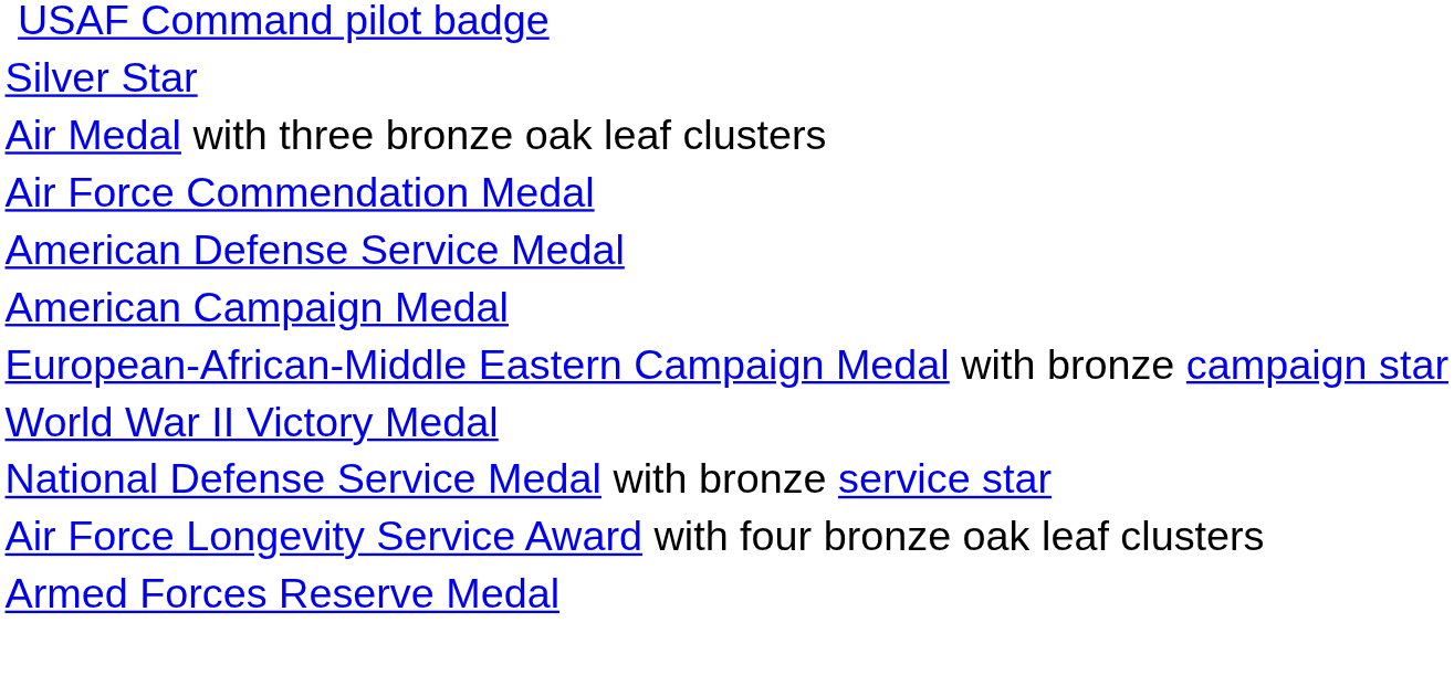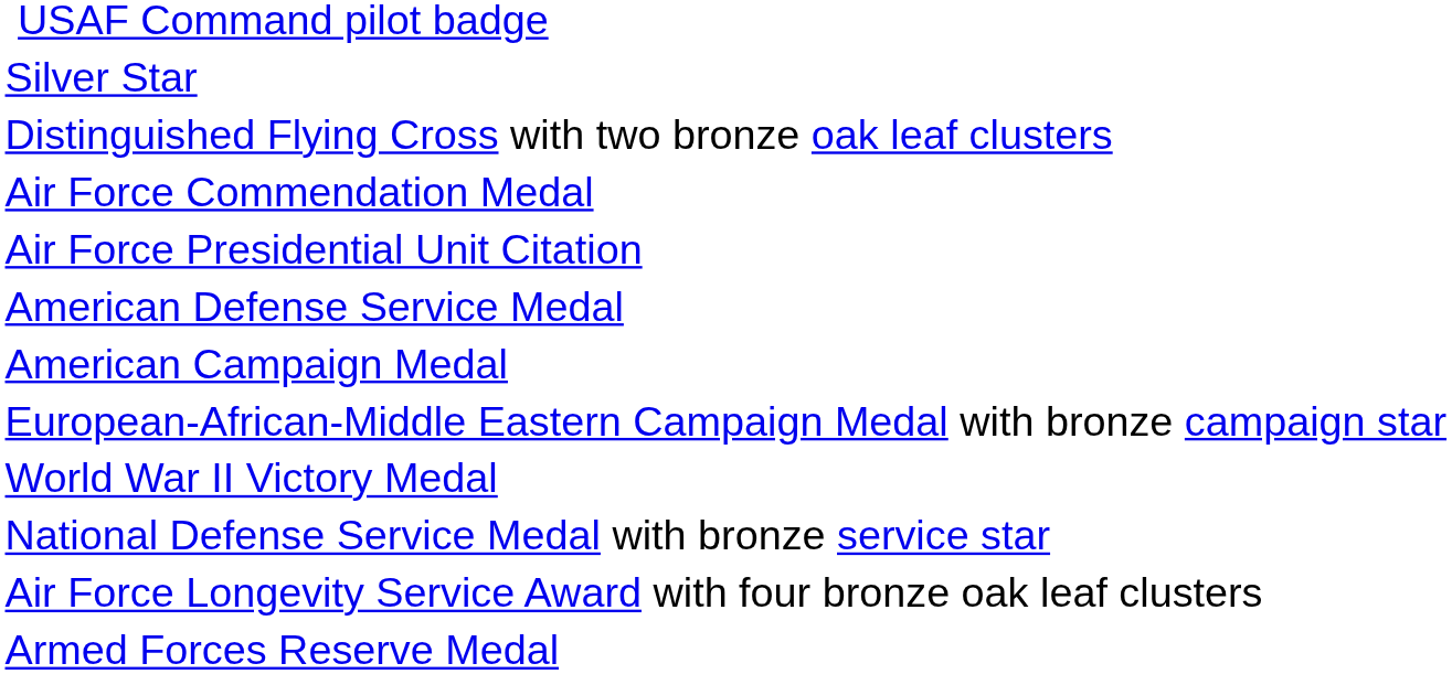+ row: Distinguished Flying Cross with two bronze oak leaf clusters
- row: Air Medal with three bronze oak leaf clusters
+ row: Air Force Presidential Unit Citation
